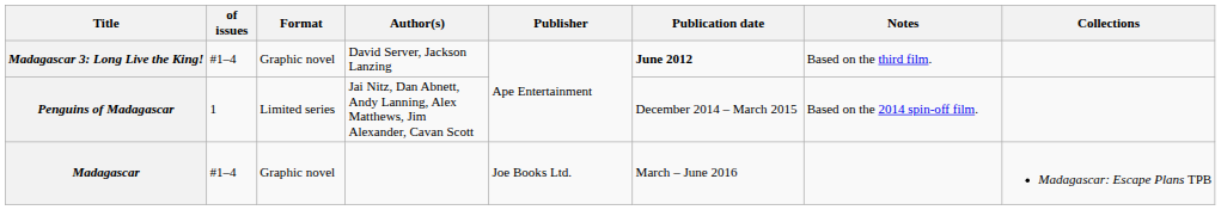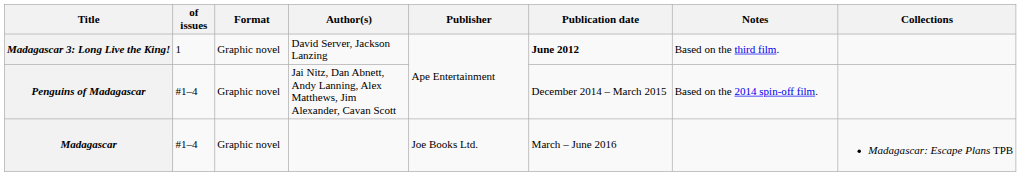Madagascar 3: Long Live the King! | of issues: #1–4 -> 1
Penguins of Madagascar | of issues: 1 -> #1–4
Penguins of Madagascar | Format: Limited series -> Graphic novel
